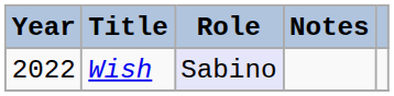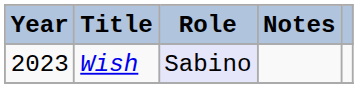Wish | Year: 2022 -> 2023
